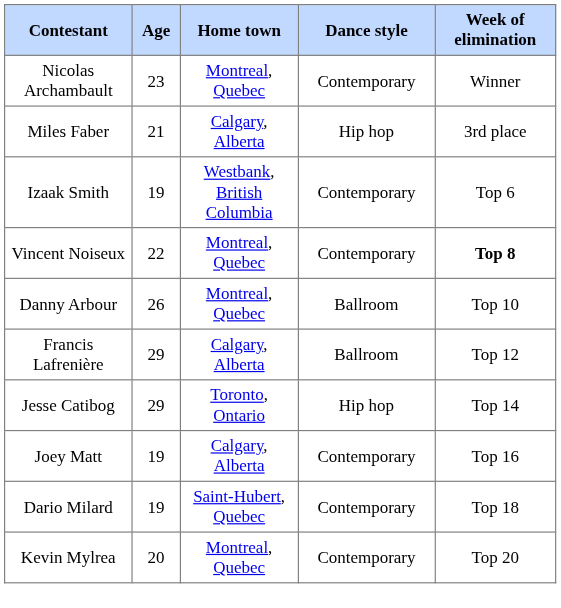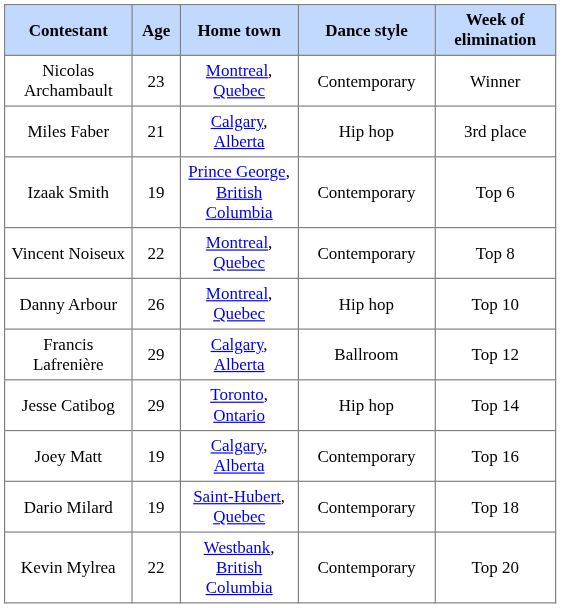Izaak Smith | Home town: Westbank, British Columbia -> Prince George, British Columbia
Vincent Noiseux | Week of elimination: bold -> normal
Danny Arbour | Dance style: Ballroom -> Hip hop
Kevin Mylrea | Age: 20 -> 22
Kevin Mylrea | Home town: Montreal, Quebec -> Westbank, British Columbia
